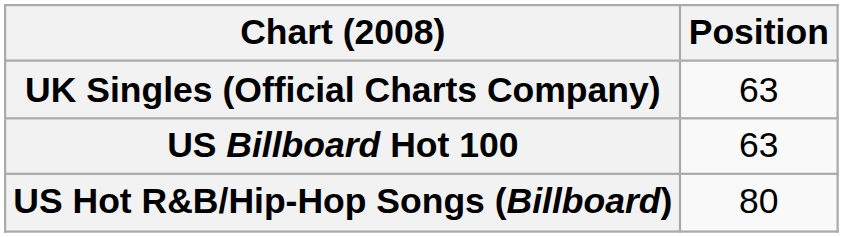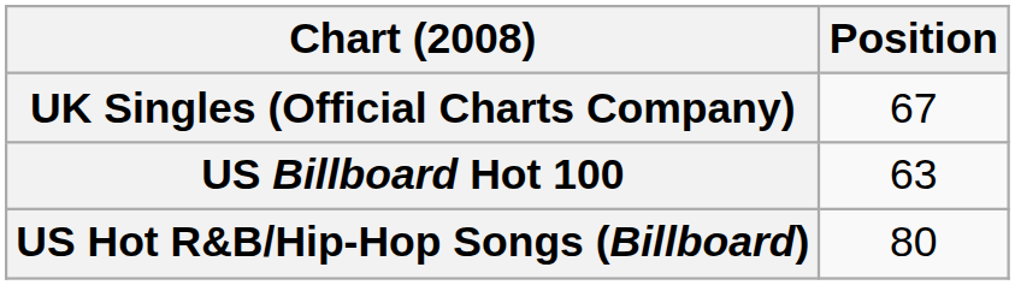UK Singles (Official Charts Company) | Position: 63 -> 67
